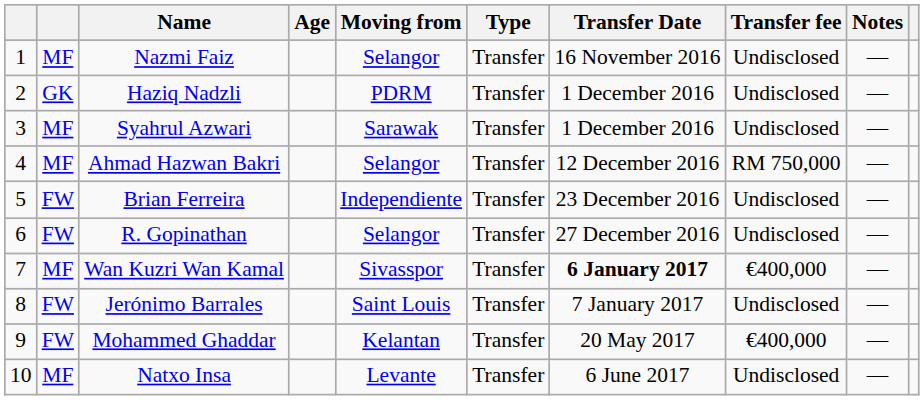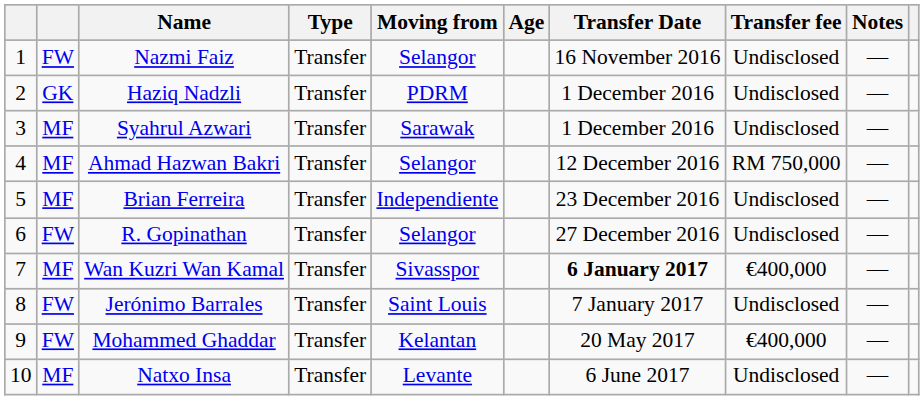columns swapped: Age <-> Type
Nazmi Faiz | column 2: MF -> FW
Brian Ferreira | column 2: FW -> MF
